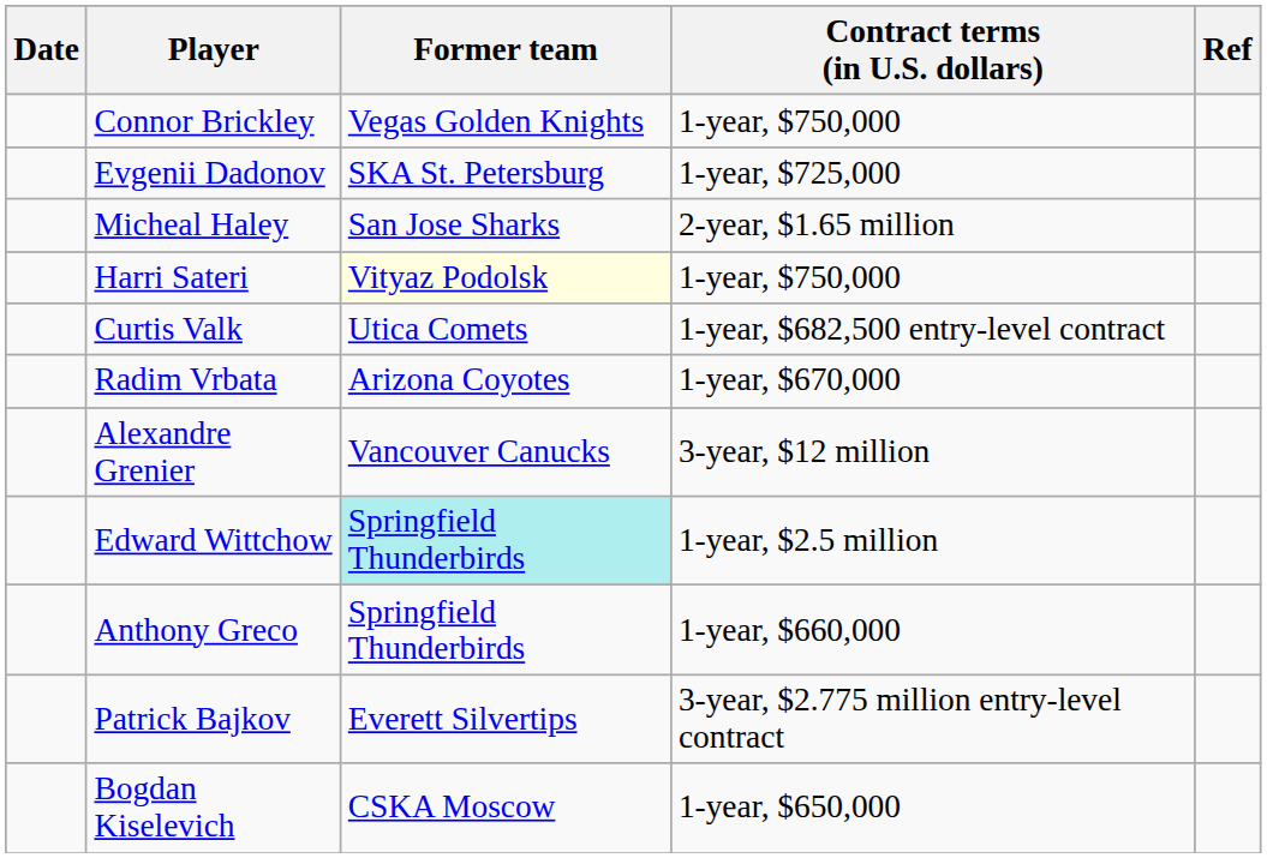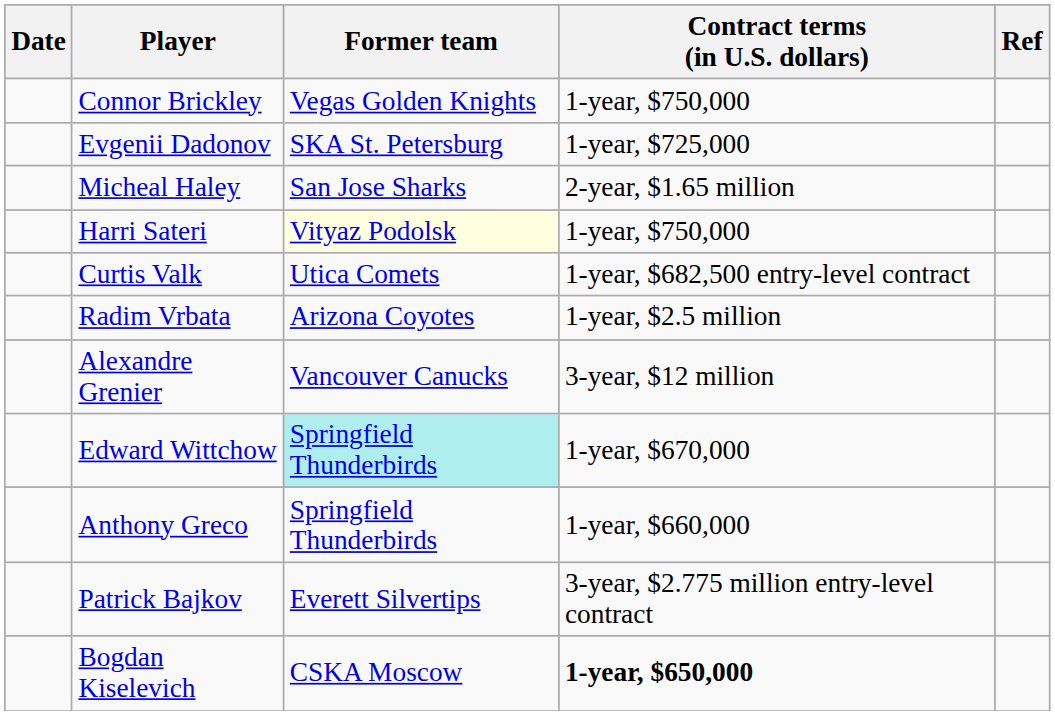Radim Vrbata | Contract terms (in U.S. dollars): 1-year, $670,000 -> 1-year, $2.5 million
Edward Wittchow | Contract terms (in U.S. dollars): 1-year, $2.5 million -> 1-year, $670,000
Bogdan Kiselevich | Contract terms (in U.S. dollars): normal -> bold
